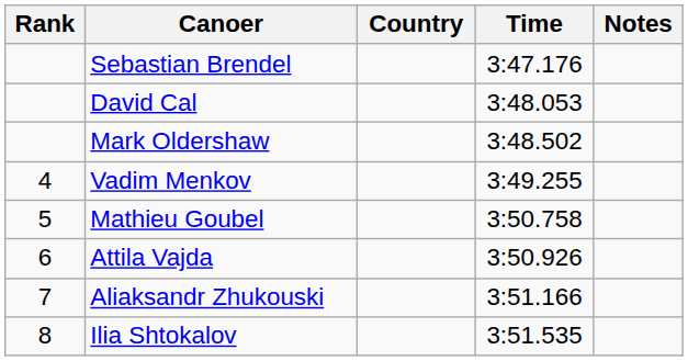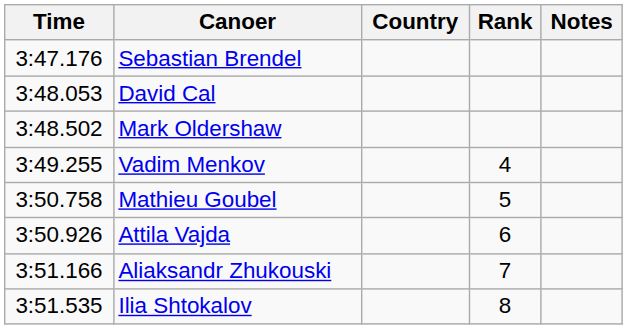columns swapped: Rank <-> Time
